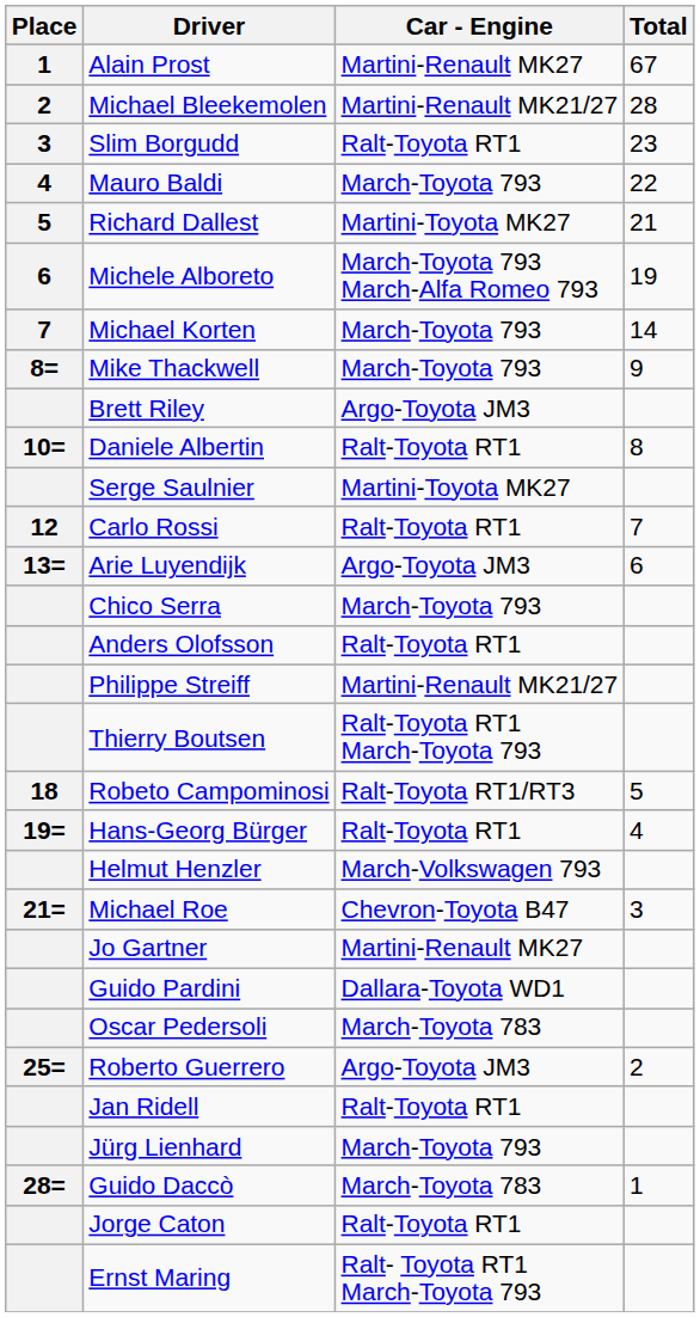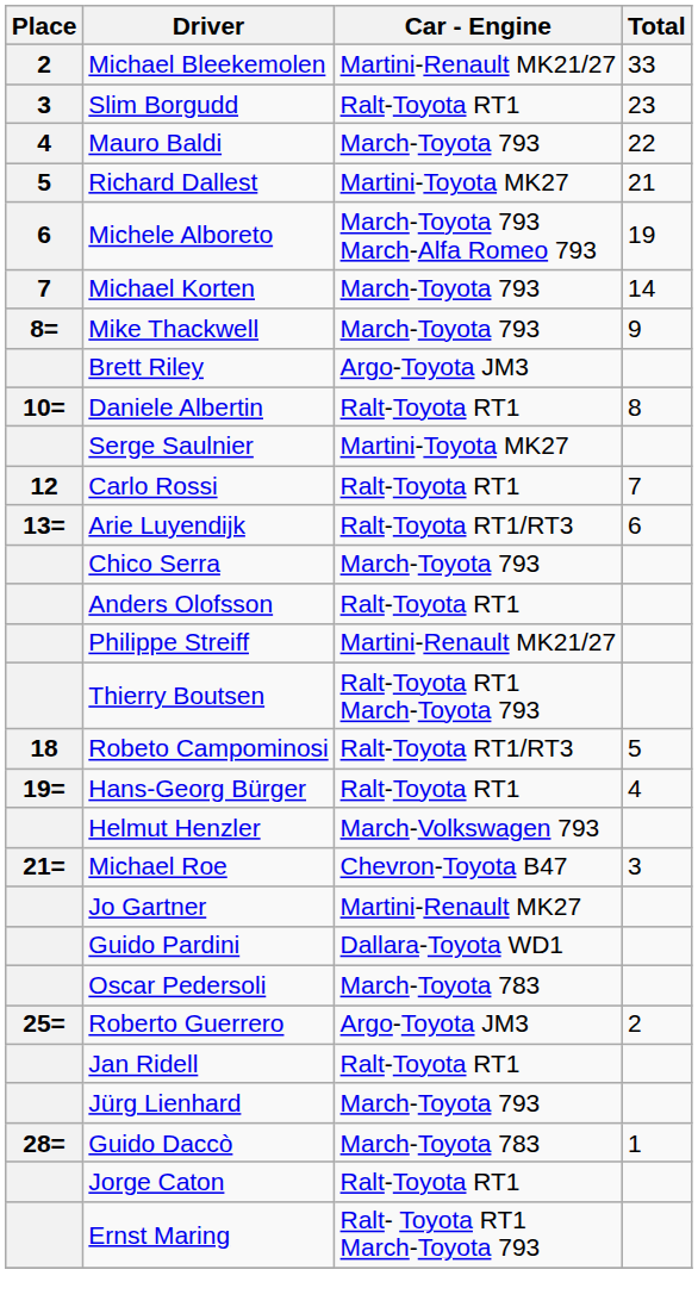- row: 1 | Alain Prost | Martini-Renault MK27 | 67
Michael Bleekemolen | Total: 28 -> 33
Arie Luyendijk | Car - Engine: Argo-Toyota JM3 -> Ralt-Toyota RT1/RT3
